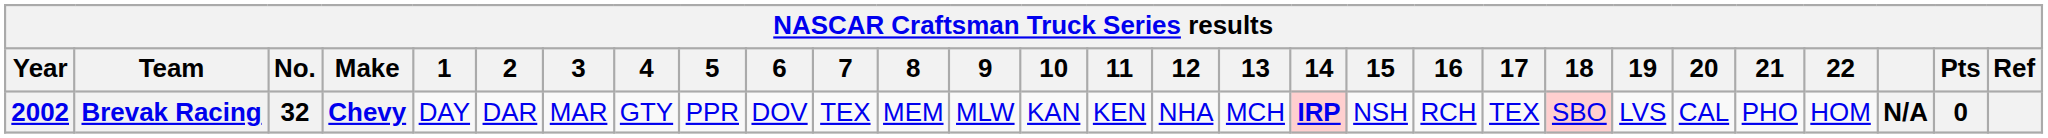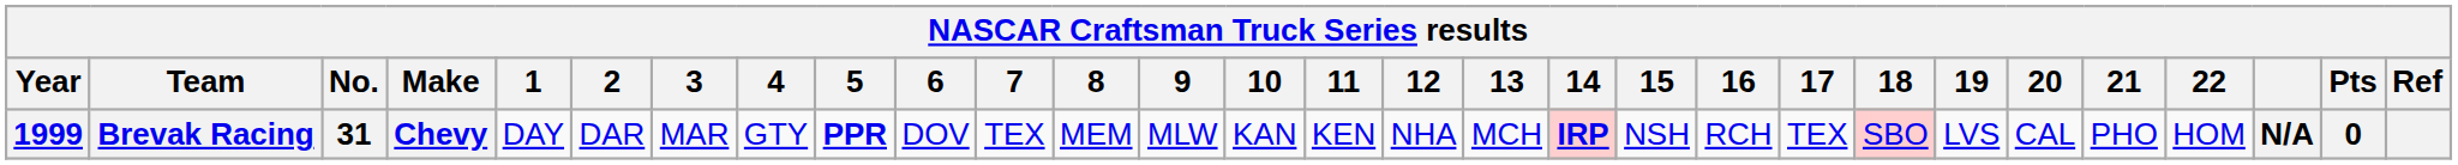Brevak Racing | Year: 2002 -> 1999
Brevak Racing | No.: 32 -> 31
Brevak Racing | 5: normal -> bold
